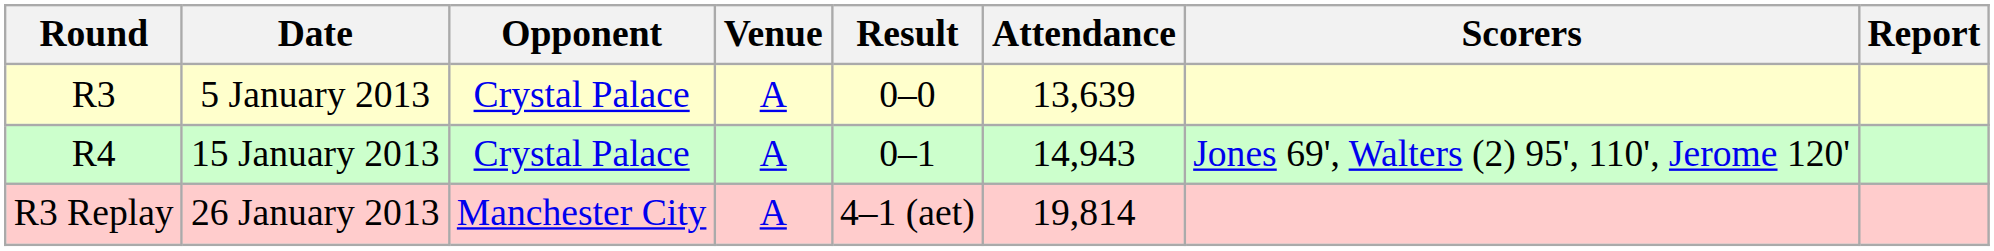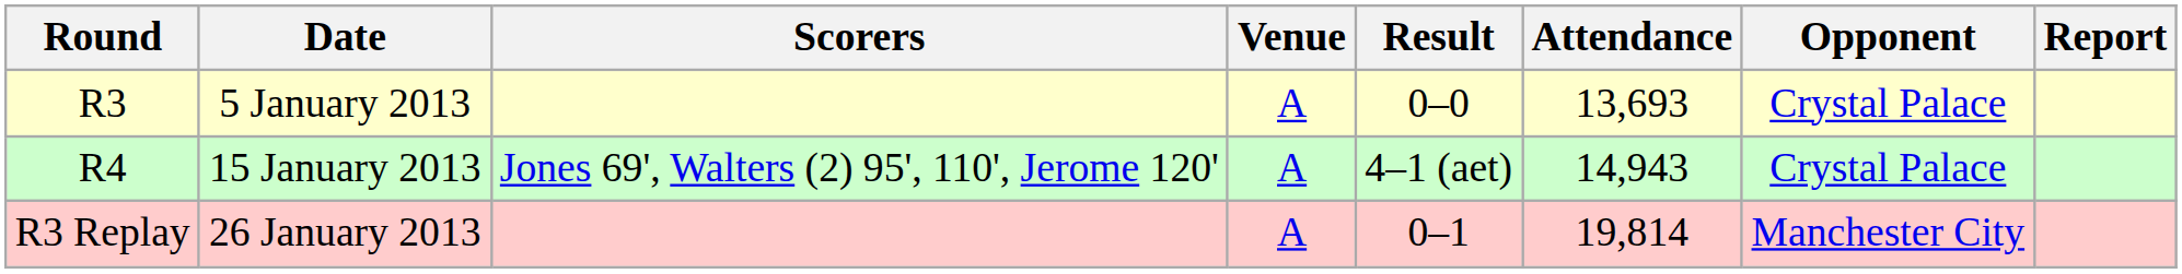columns swapped: Opponent <-> Scorers
5 January 2013 | Attendance: 13,639 -> 13,693
15 January 2013 | Result: 0–1 -> 4–1 (aet)
26 January 2013 | Result: 4–1 (aet) -> 0–1
